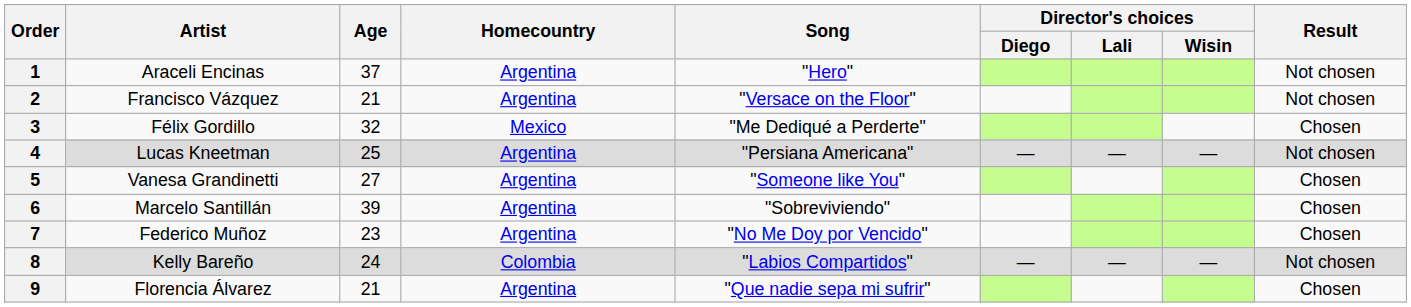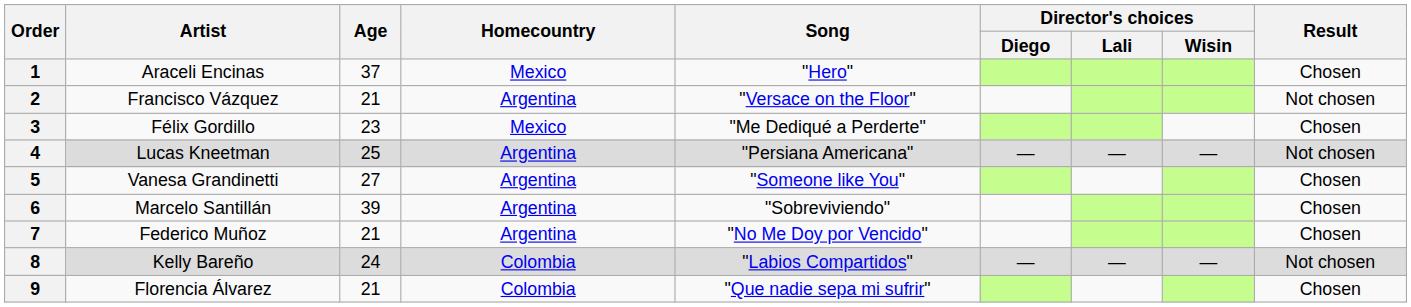1 | Homecountry: Argentina -> Mexico
1 | Result: Not chosen -> Chosen
3 | Age: 32 -> 23
7 | Age: 23 -> 21
9 | Homecountry: Argentina -> Colombia
